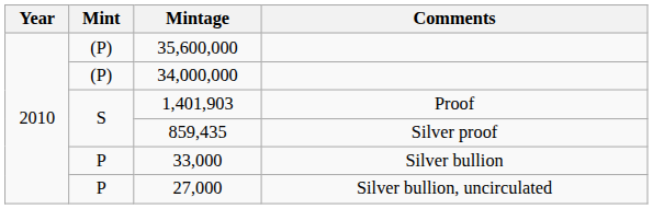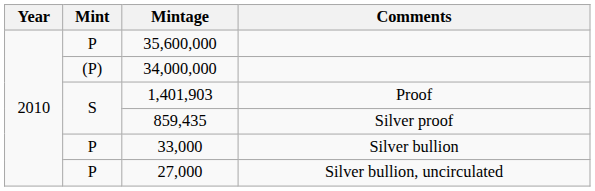35,600,000 | Mint: (P) -> P
